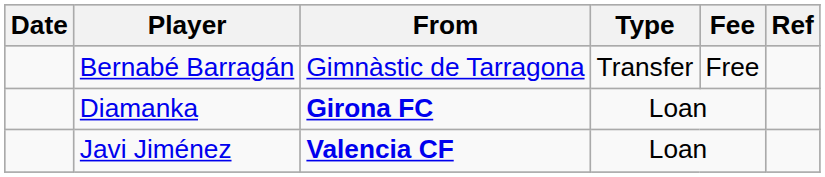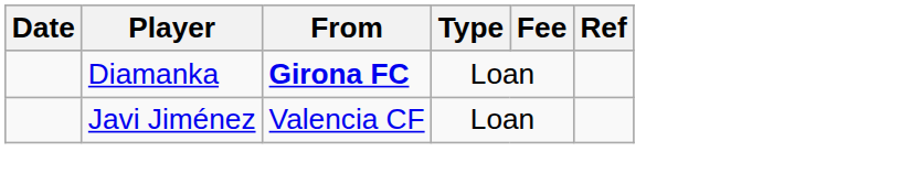- row: Bernabé Barragán | Gimnàstic de Tarragona | Transfer | Free
Javi Jiménez | From: bold -> normal
